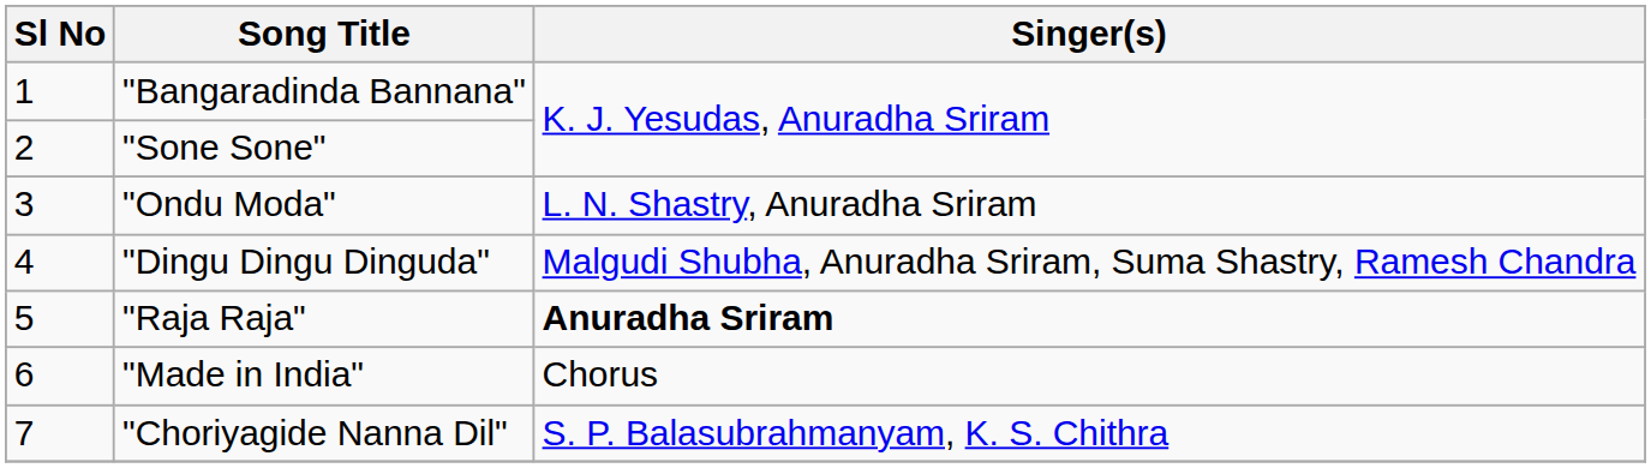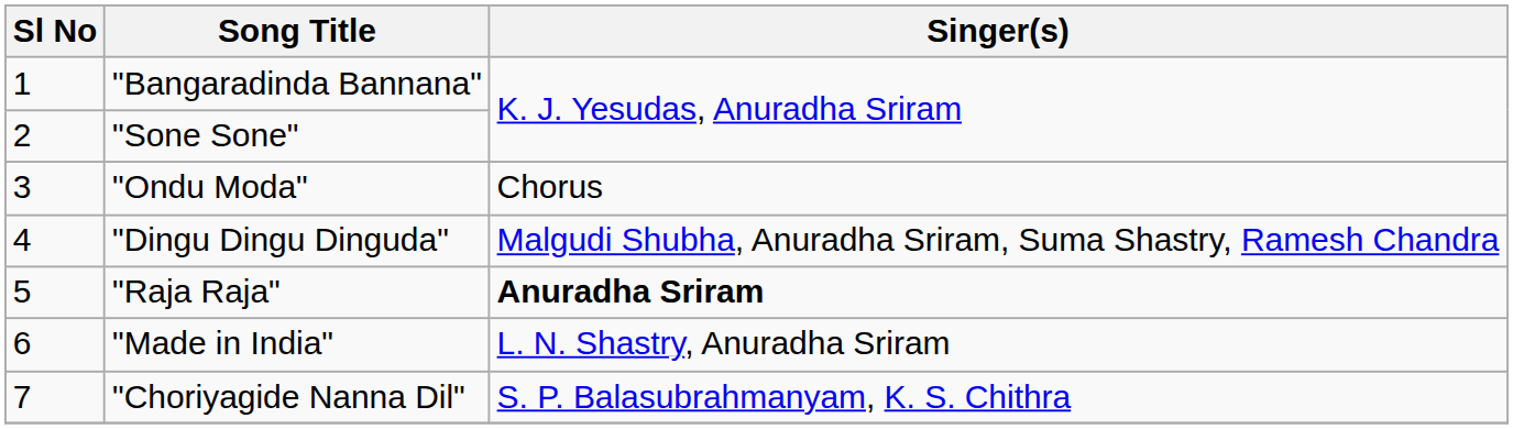"Ondu Moda" | Singer(s): L. N. Shastry, Anuradha Sriram -> Chorus
"Made in India" | Singer(s): Chorus -> L. N. Shastry, Anuradha Sriram
